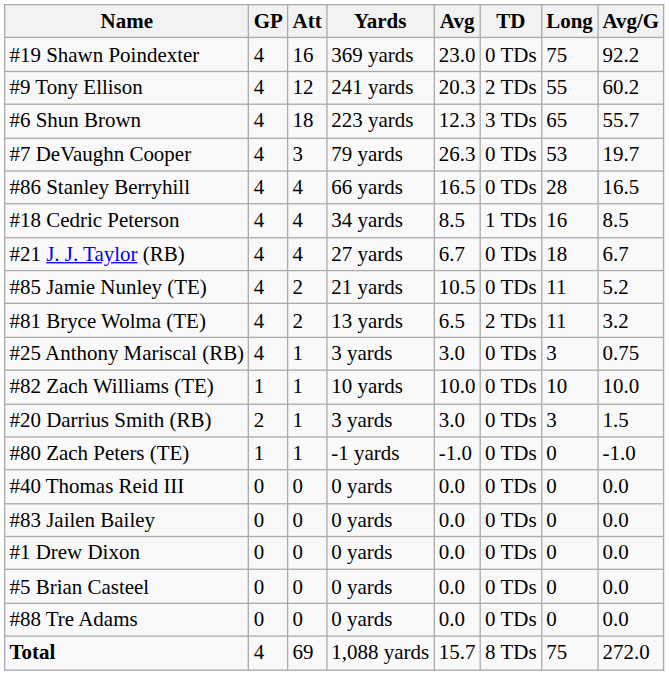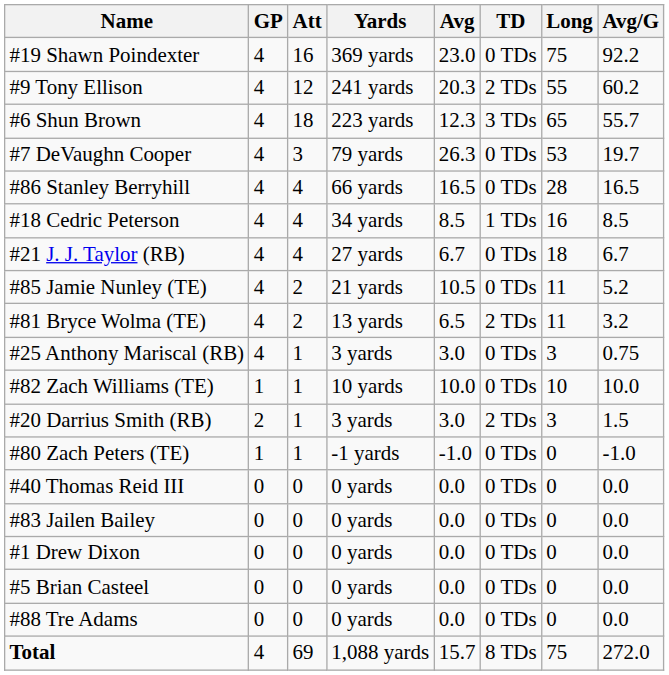#20 Darrius Smith (RB) | TD: 0 TDs -> 2 TDs
